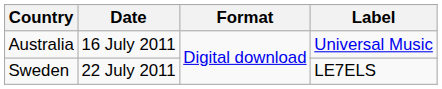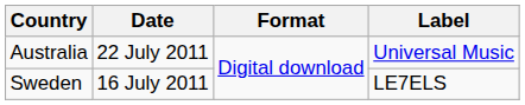Australia | Date: 16 July 2011 -> 22 July 2011
Sweden | Date: 22 July 2011 -> 16 July 2011
